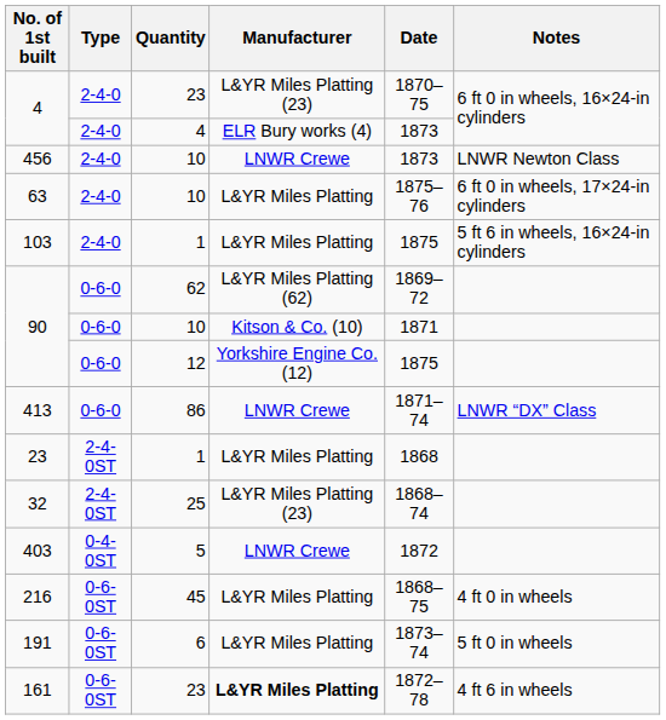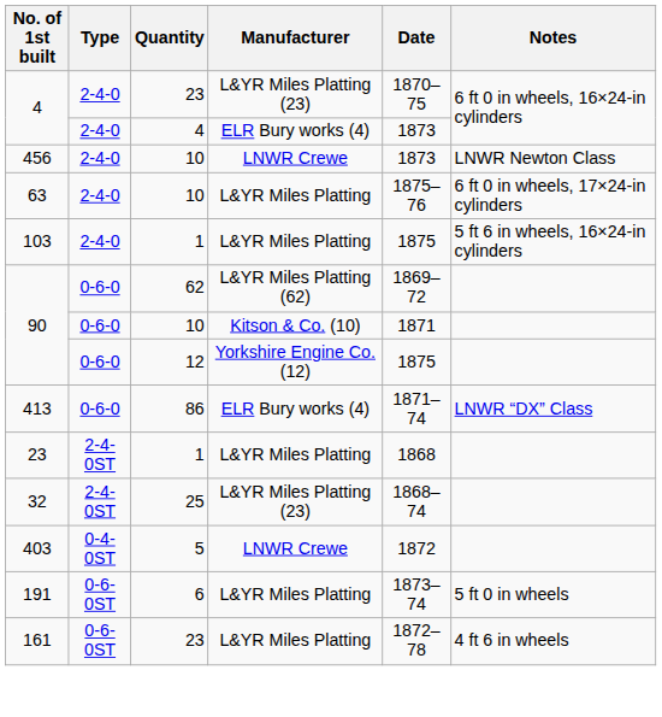413 | Manufacturer: LNWR Crewe -> ELR Bury works (4)
- row: 216 | 0-6-0ST | 45 | L&YR Miles Platting | 1868–75 | 4 ft 0 in wheels
161 | Manufacturer: bold -> normal
